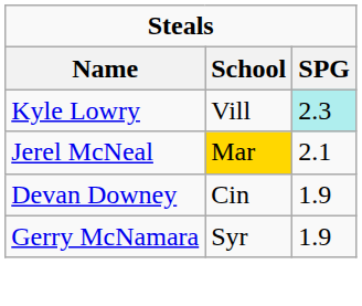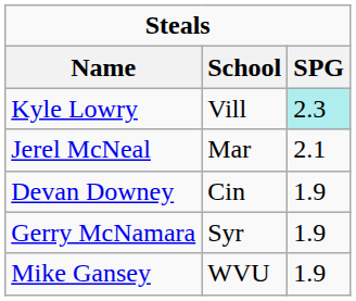Jerel McNeal | School: gold background -> no background
+ row: Mike Gansey | WVU | 1.9
